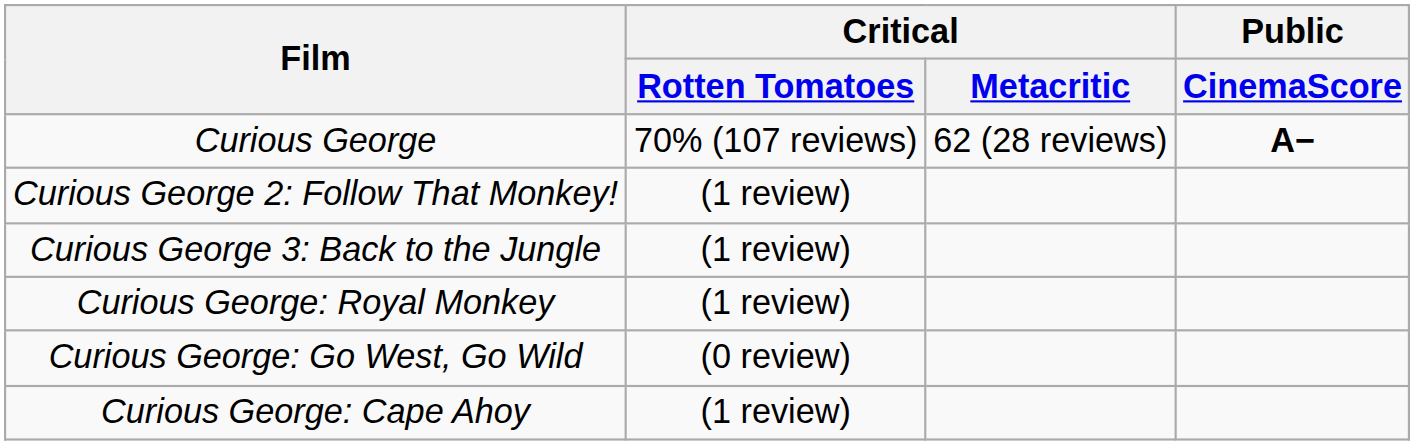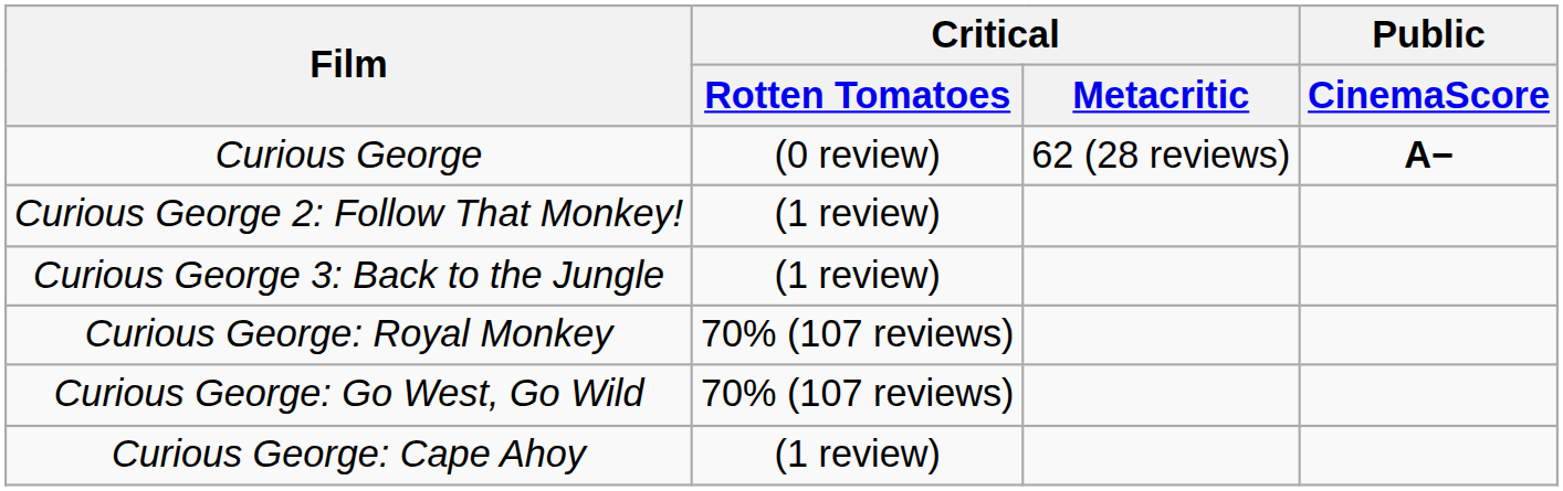Curious George | Critical / Rotten Tomatoes: 70% (107 reviews) -> (0 review)
Curious George: Royal Monkey | Critical / Rotten Tomatoes: (1 review) -> 70% (107 reviews)
Curious George: Go West, Go Wild | Critical / Rotten Tomatoes: (0 review) -> 70% (107 reviews)
